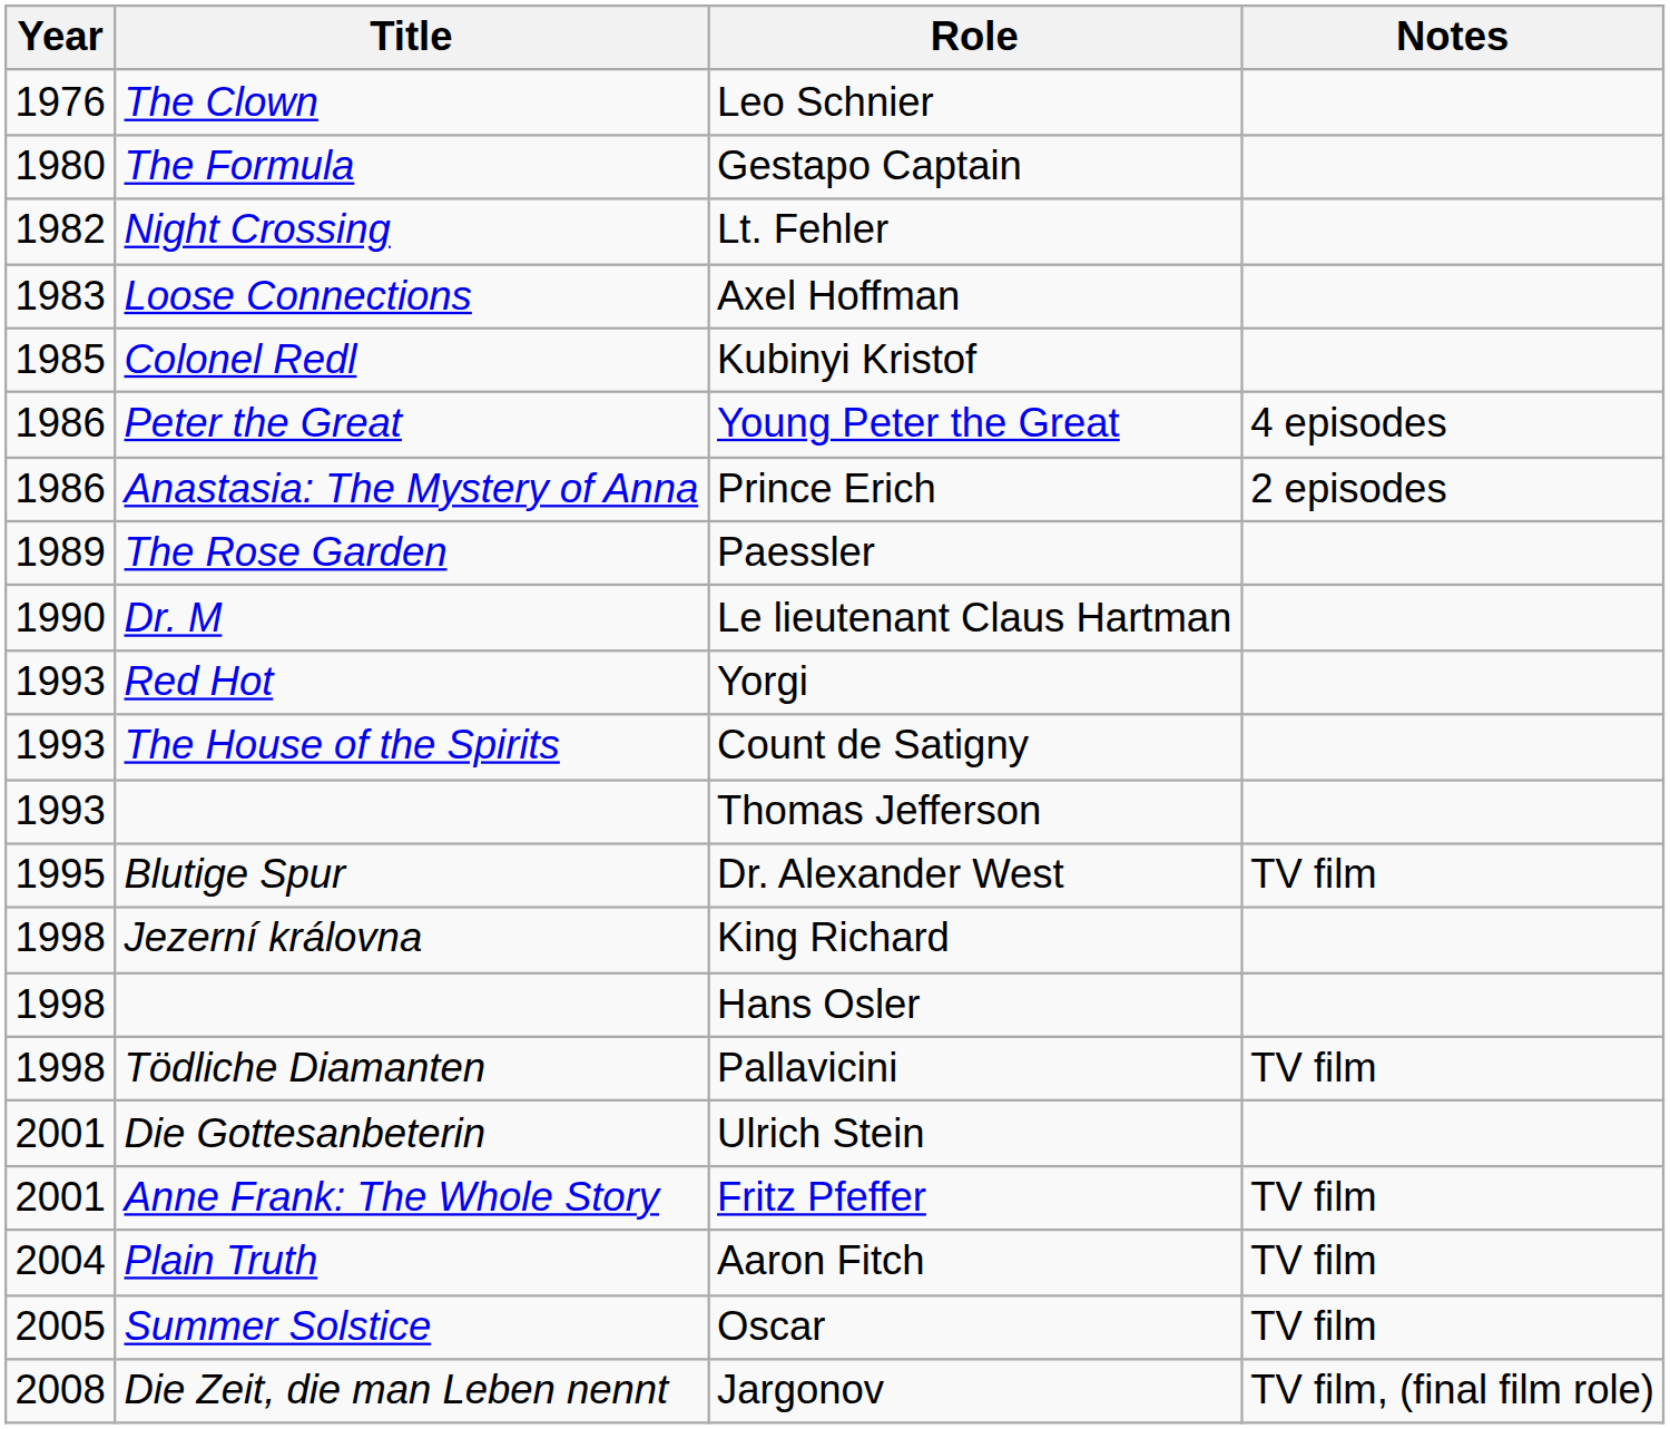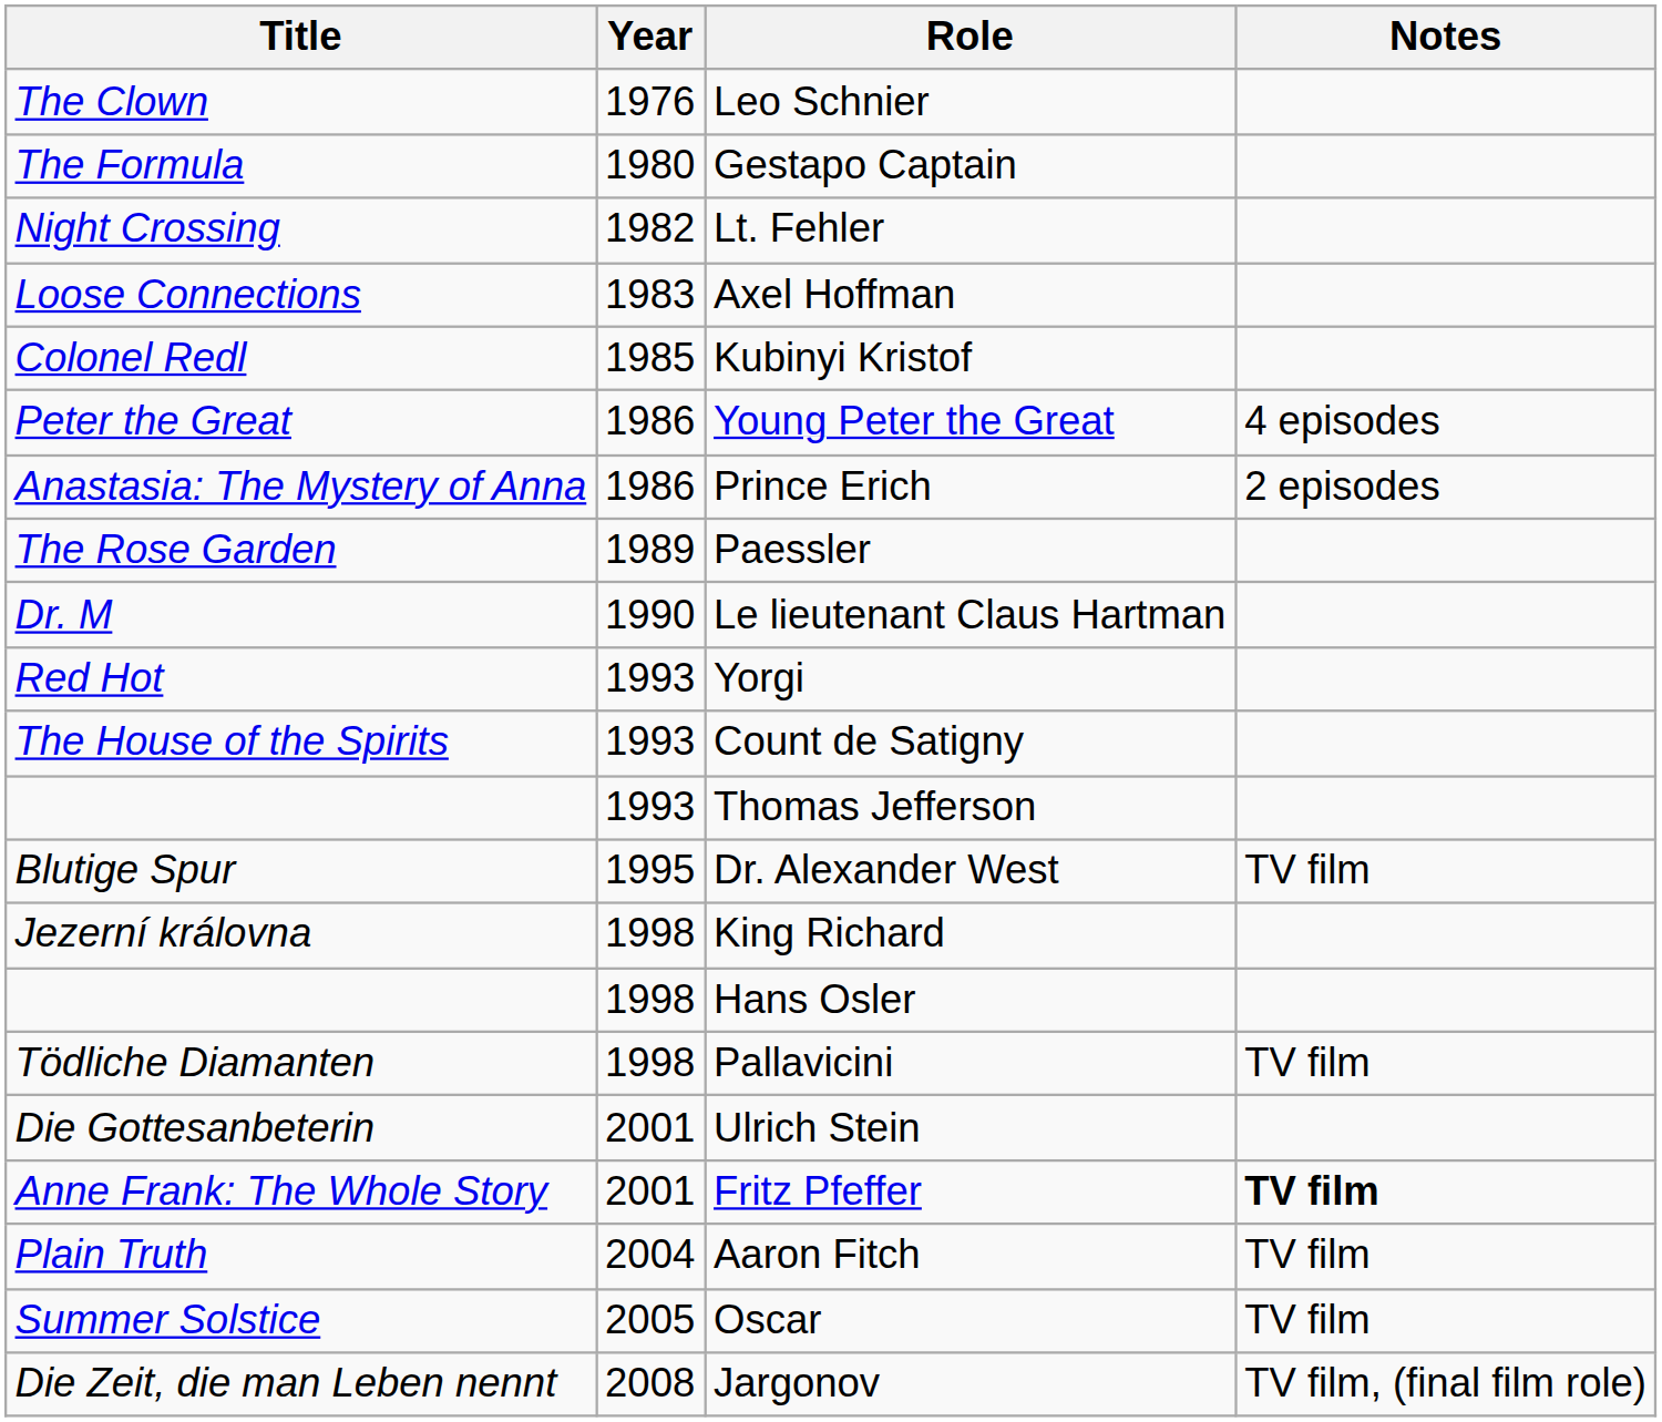columns swapped: Title <-> Year
Fritz Pfeffer | Notes: normal -> bold
